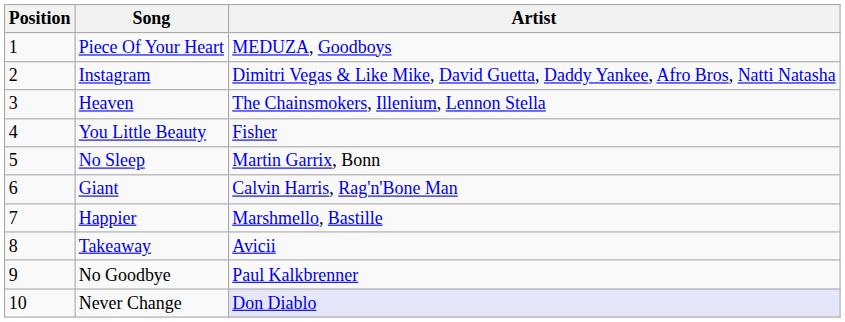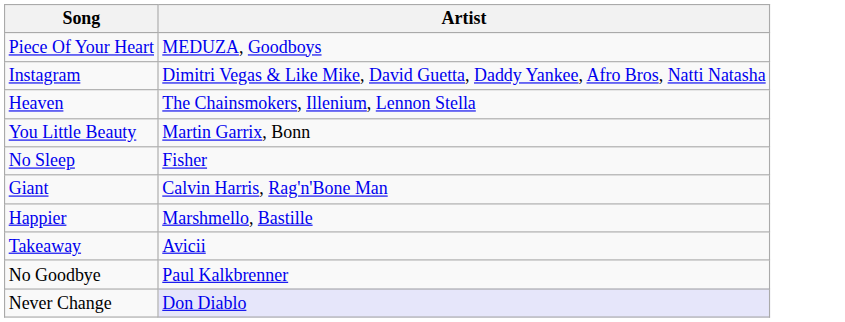- column: Position | 1 | 2 | 3 | 4 | 5 | 6 | 7 | 8 | 9 | 10
You Little Beauty | Artist: Fisher -> Martin Garrix, Bonn
No Sleep | Artist: Martin Garrix, Bonn -> Fisher
